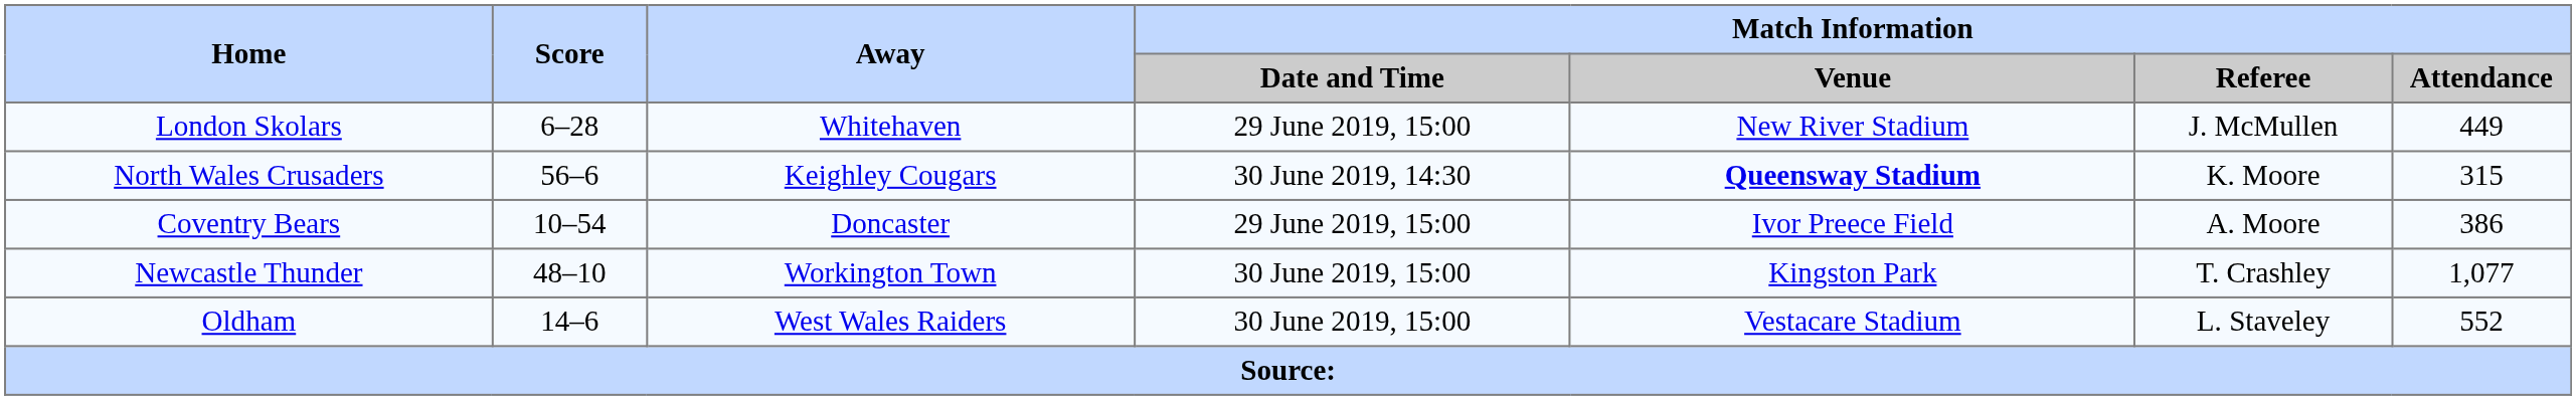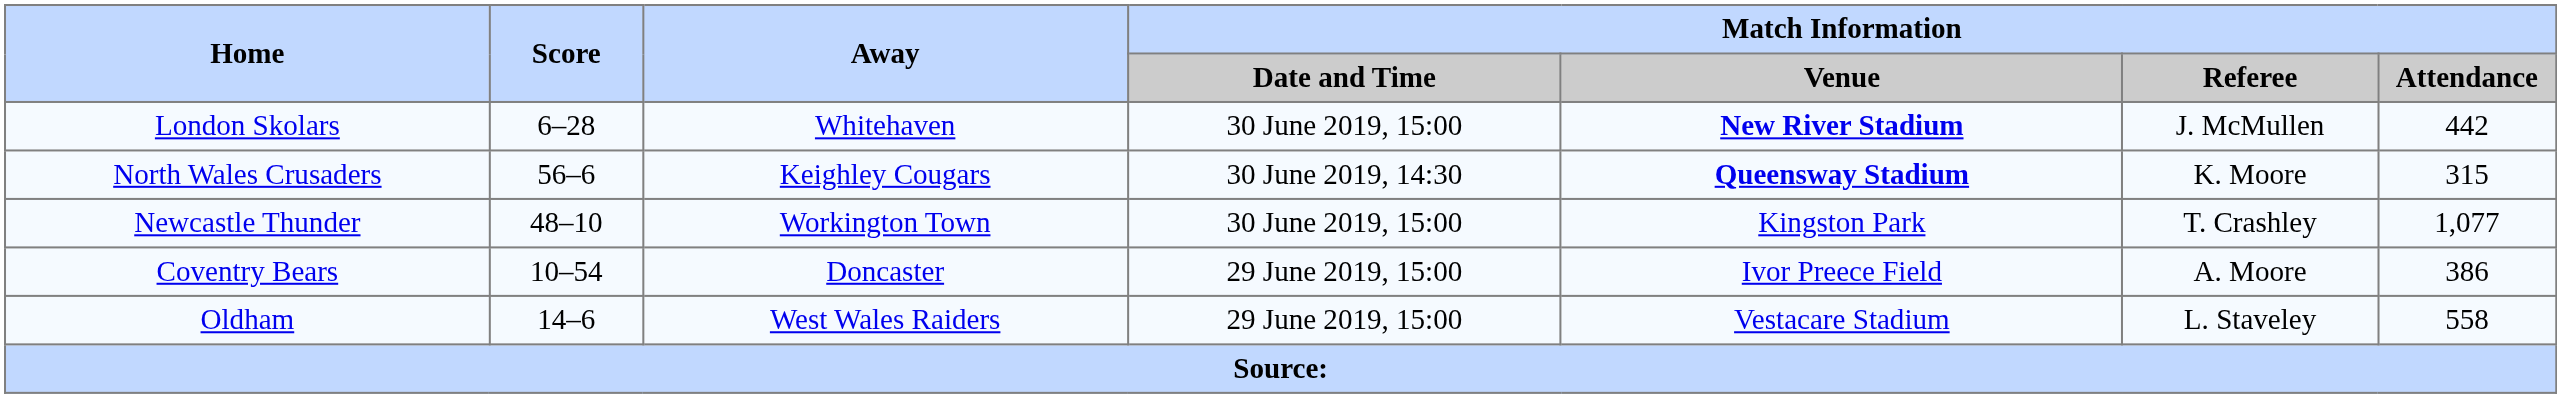London Skolars | Match Information / Date and Time: 29 June 2019, 15:00 -> 30 June 2019, 15:00
London Skolars | Match Information / Venue: normal -> bold
London Skolars | Match Information / Attendance: 449 -> 442
rows swapped: Coventry Bears <-> Newcastle Thunder
Oldham | Match Information / Date and Time: 30 June 2019, 15:00 -> 29 June 2019, 15:00
Oldham | Match Information / Attendance: 552 -> 558
